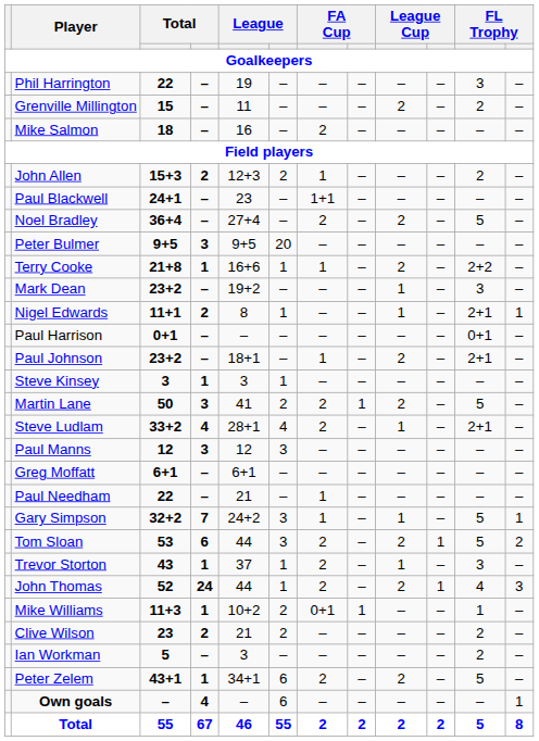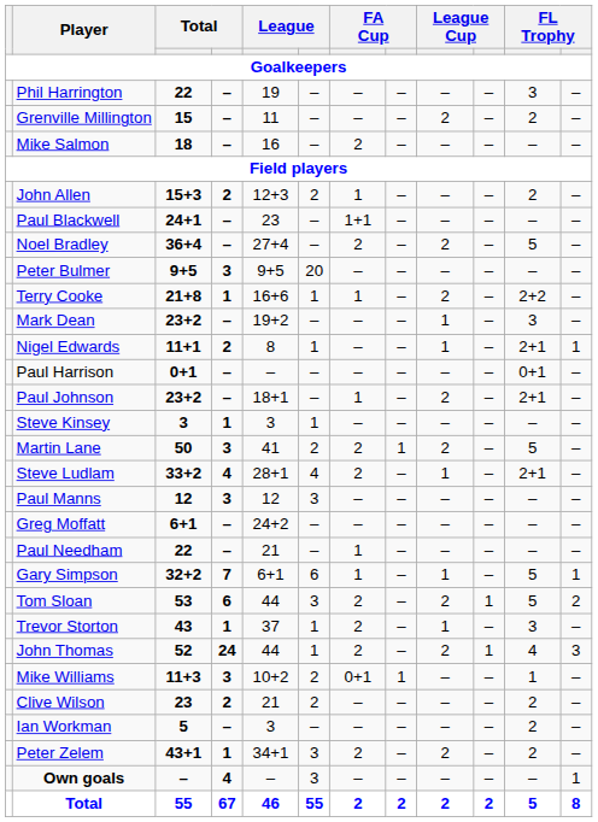Greg Moffatt | column 5: 6+1 -> 24+2
Gary Simpson | column 5: 24+2 -> 6+1
Gary Simpson | column 6: 3 -> 6
Mike Williams | column 4: 1 -> 3
Peter Zelem | column 6: 6 -> 3
Peter Zelem | column 11: 5 -> 2
Own goals | column 6: 6 -> 3
